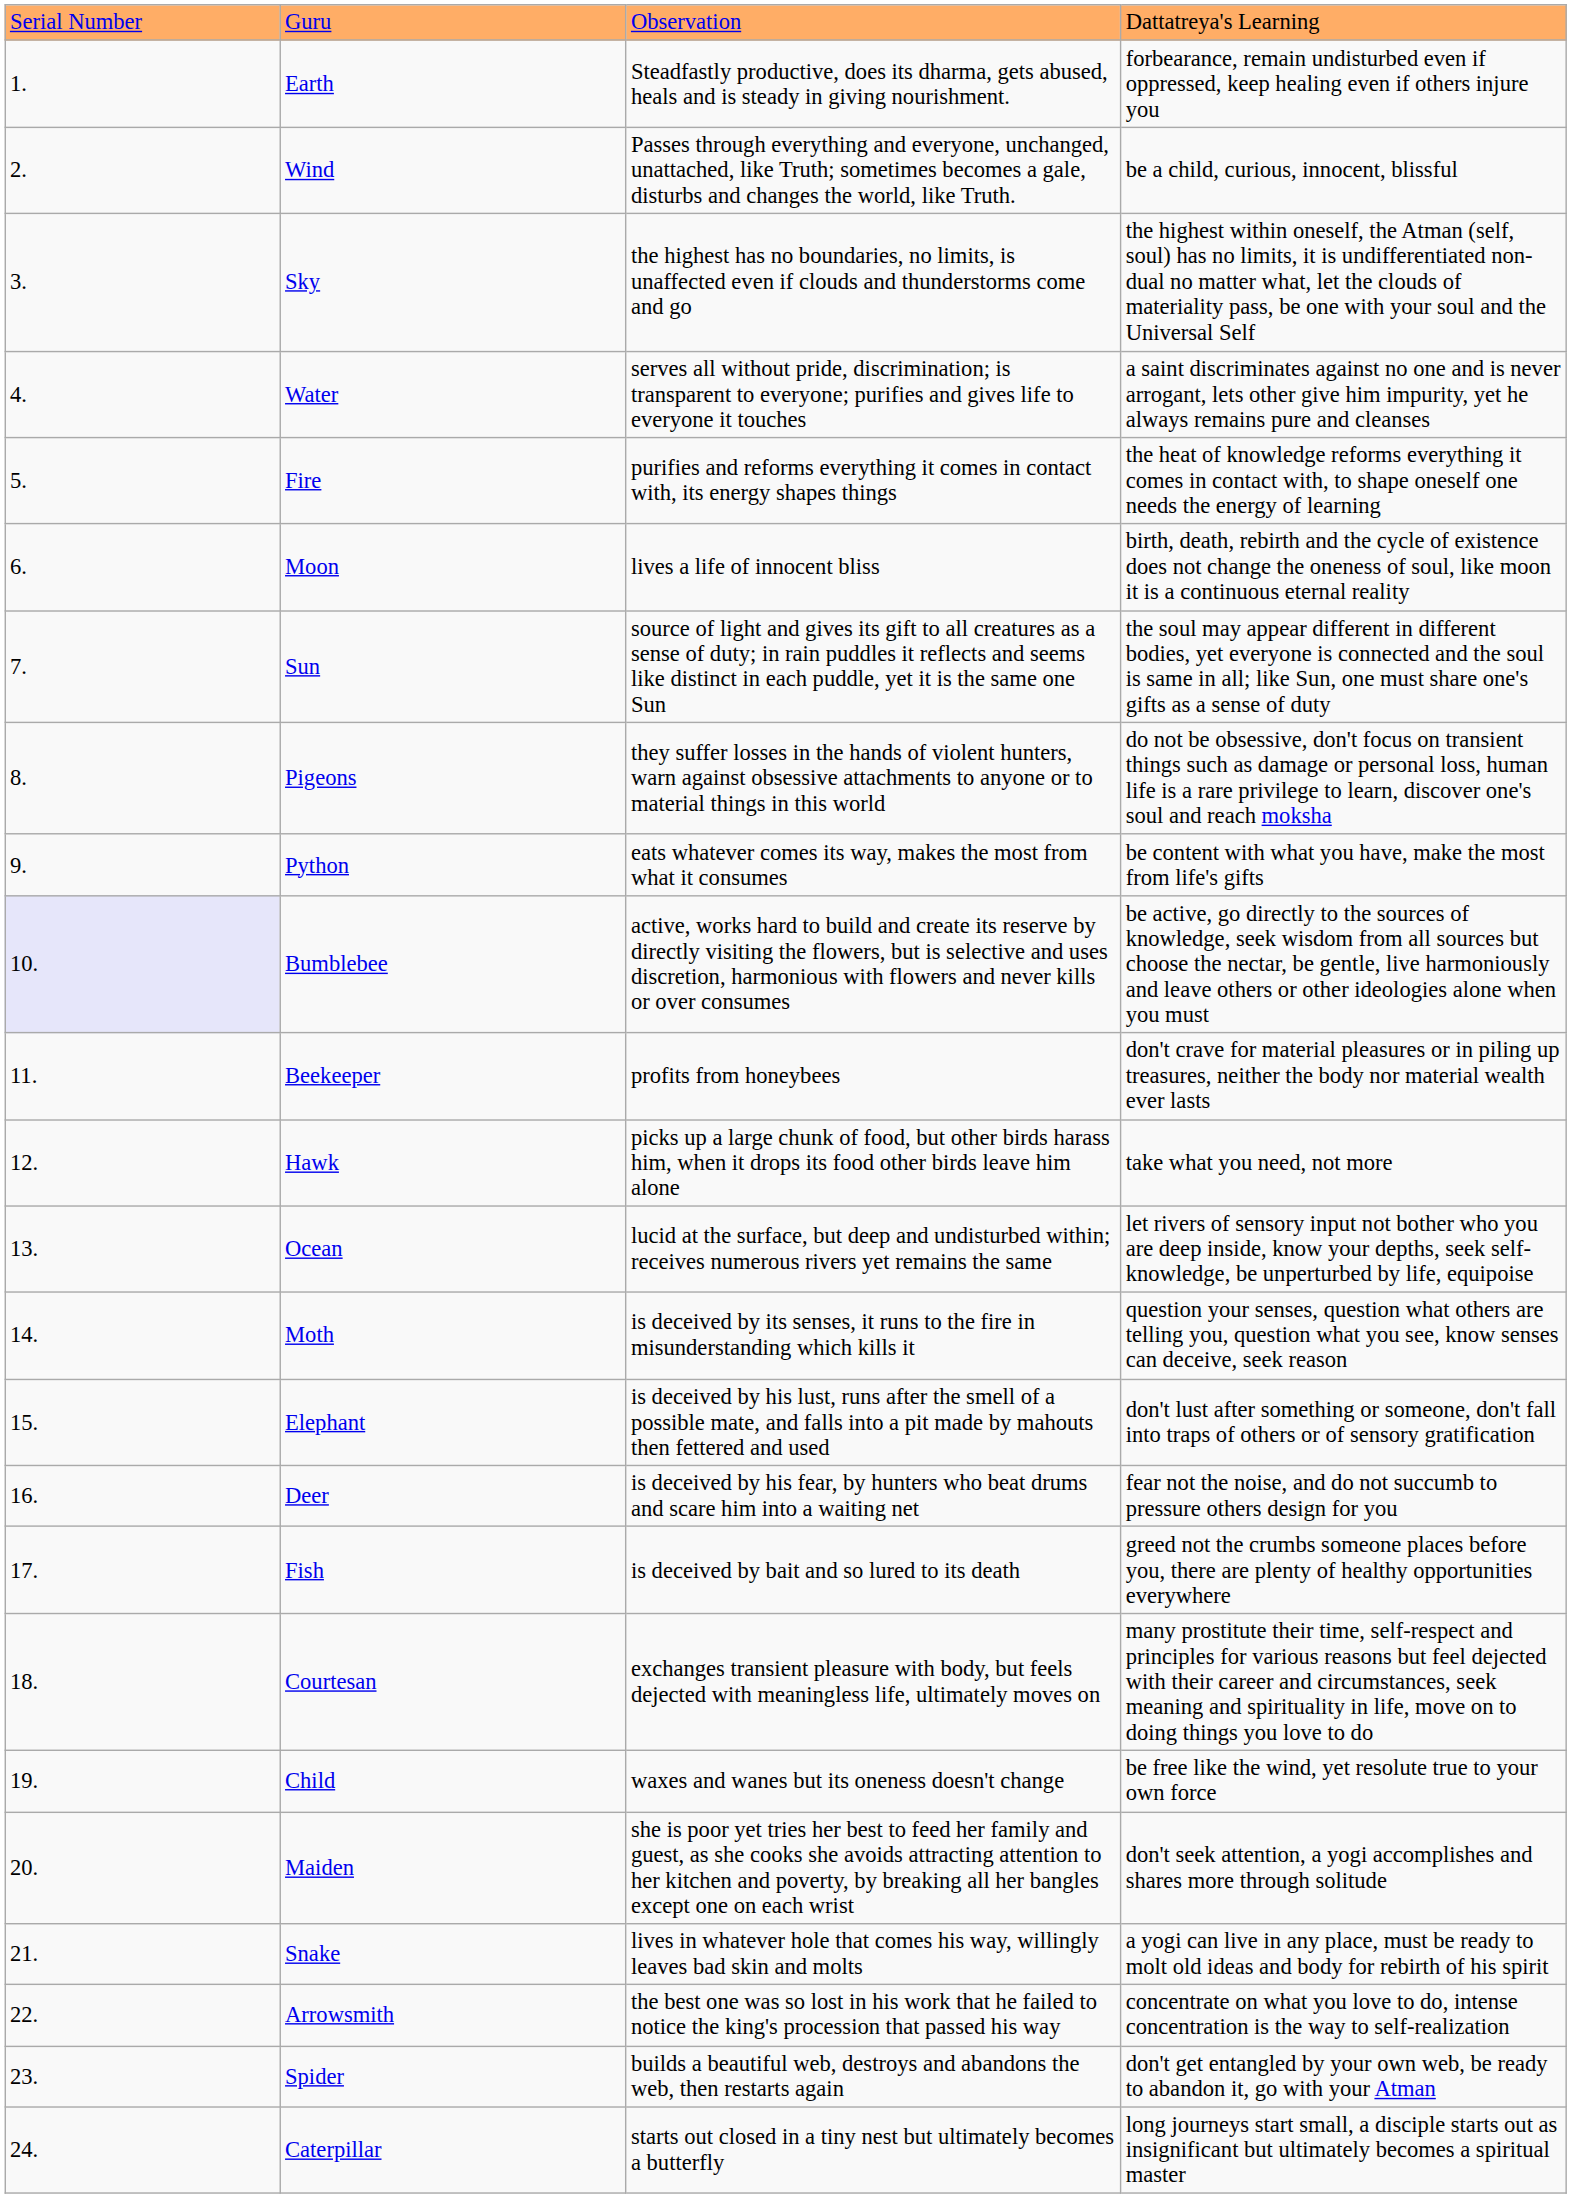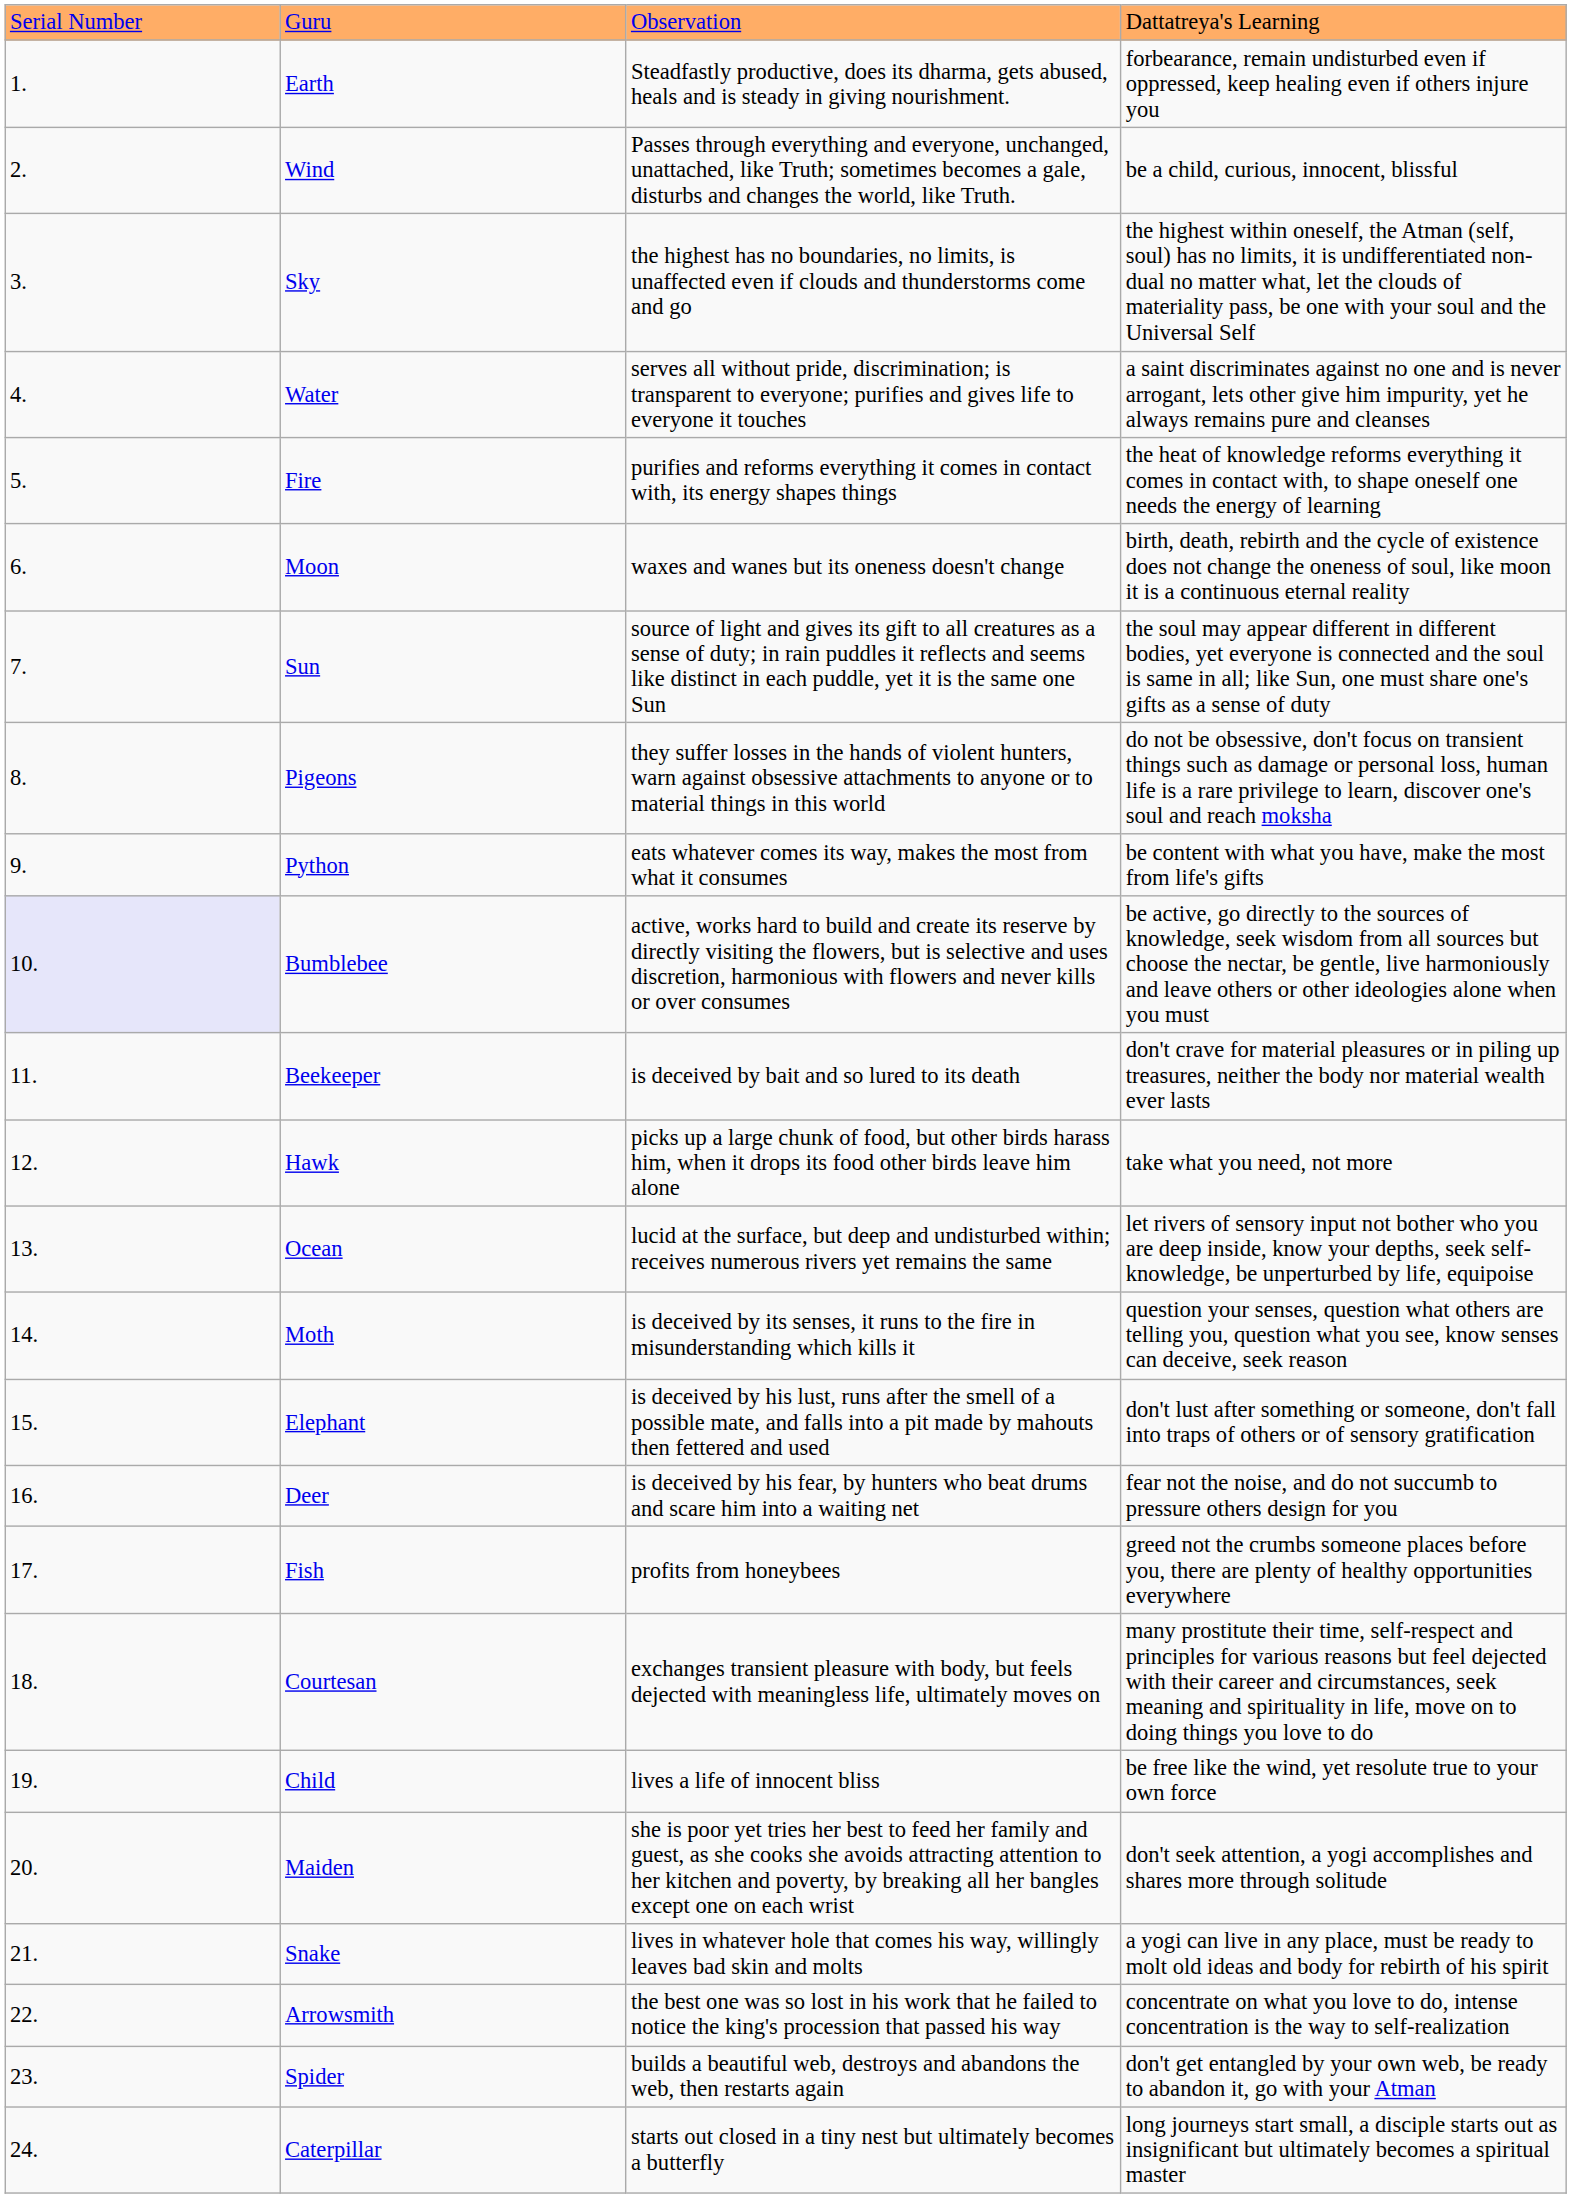Moon | column 3: lives a life of innocent bliss -> waxes and wanes but its oneness doesn't change
Beekeeper | column 3: profits from honeybees -> is deceived by bait and so lured to its death
Fish | column 3: is deceived by bait and so lured to its death -> profits from honeybees
Child | column 3: waxes and wanes but its oneness doesn't change -> lives a life of innocent bliss
